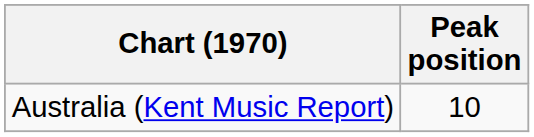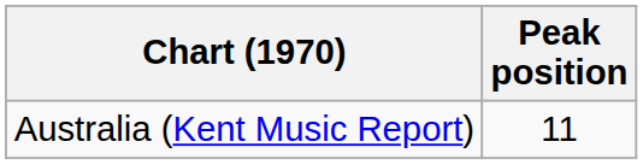Australia (Kent Music Report) | Peak position: 10 -> 11
